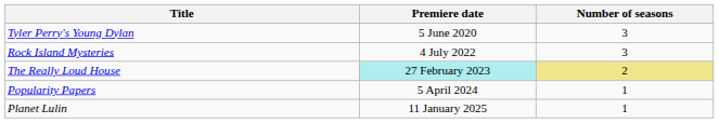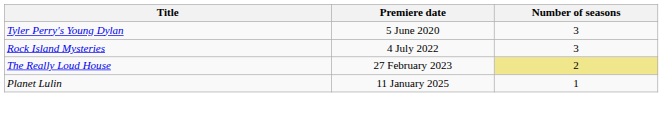The Really Loud House | Premiere date: paleturquoise background -> no background
- row: Popularity Papers | 5 April 2024 | 1
